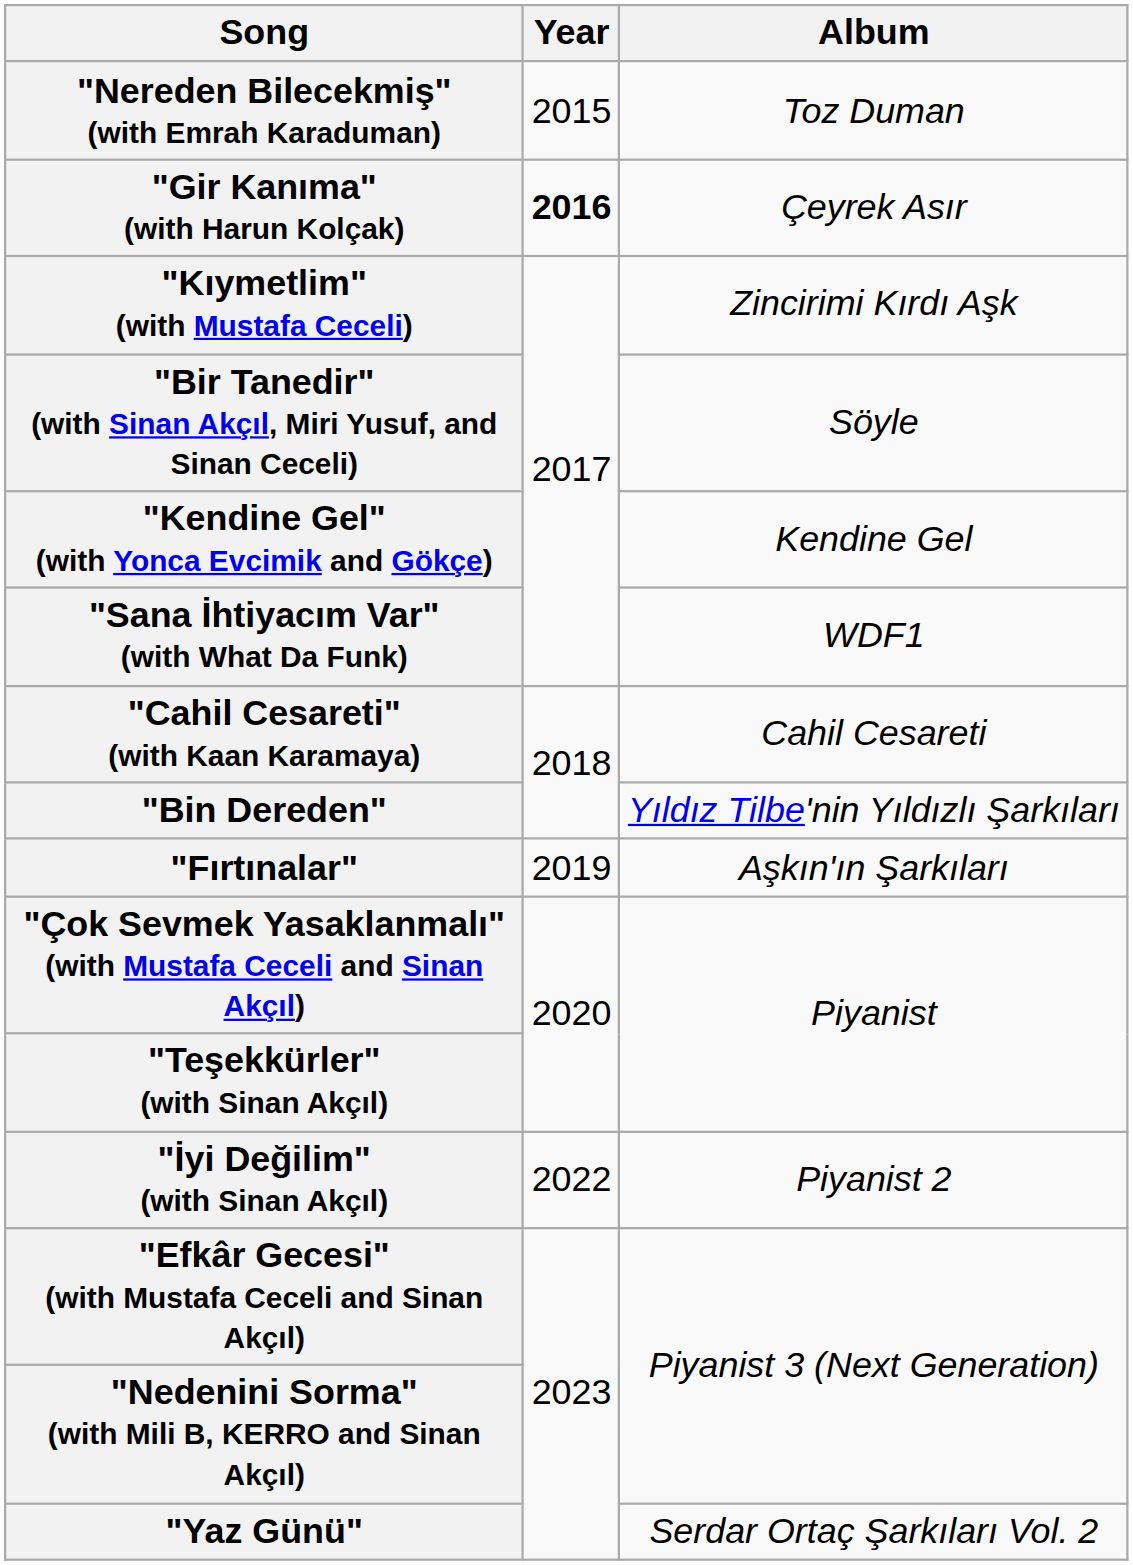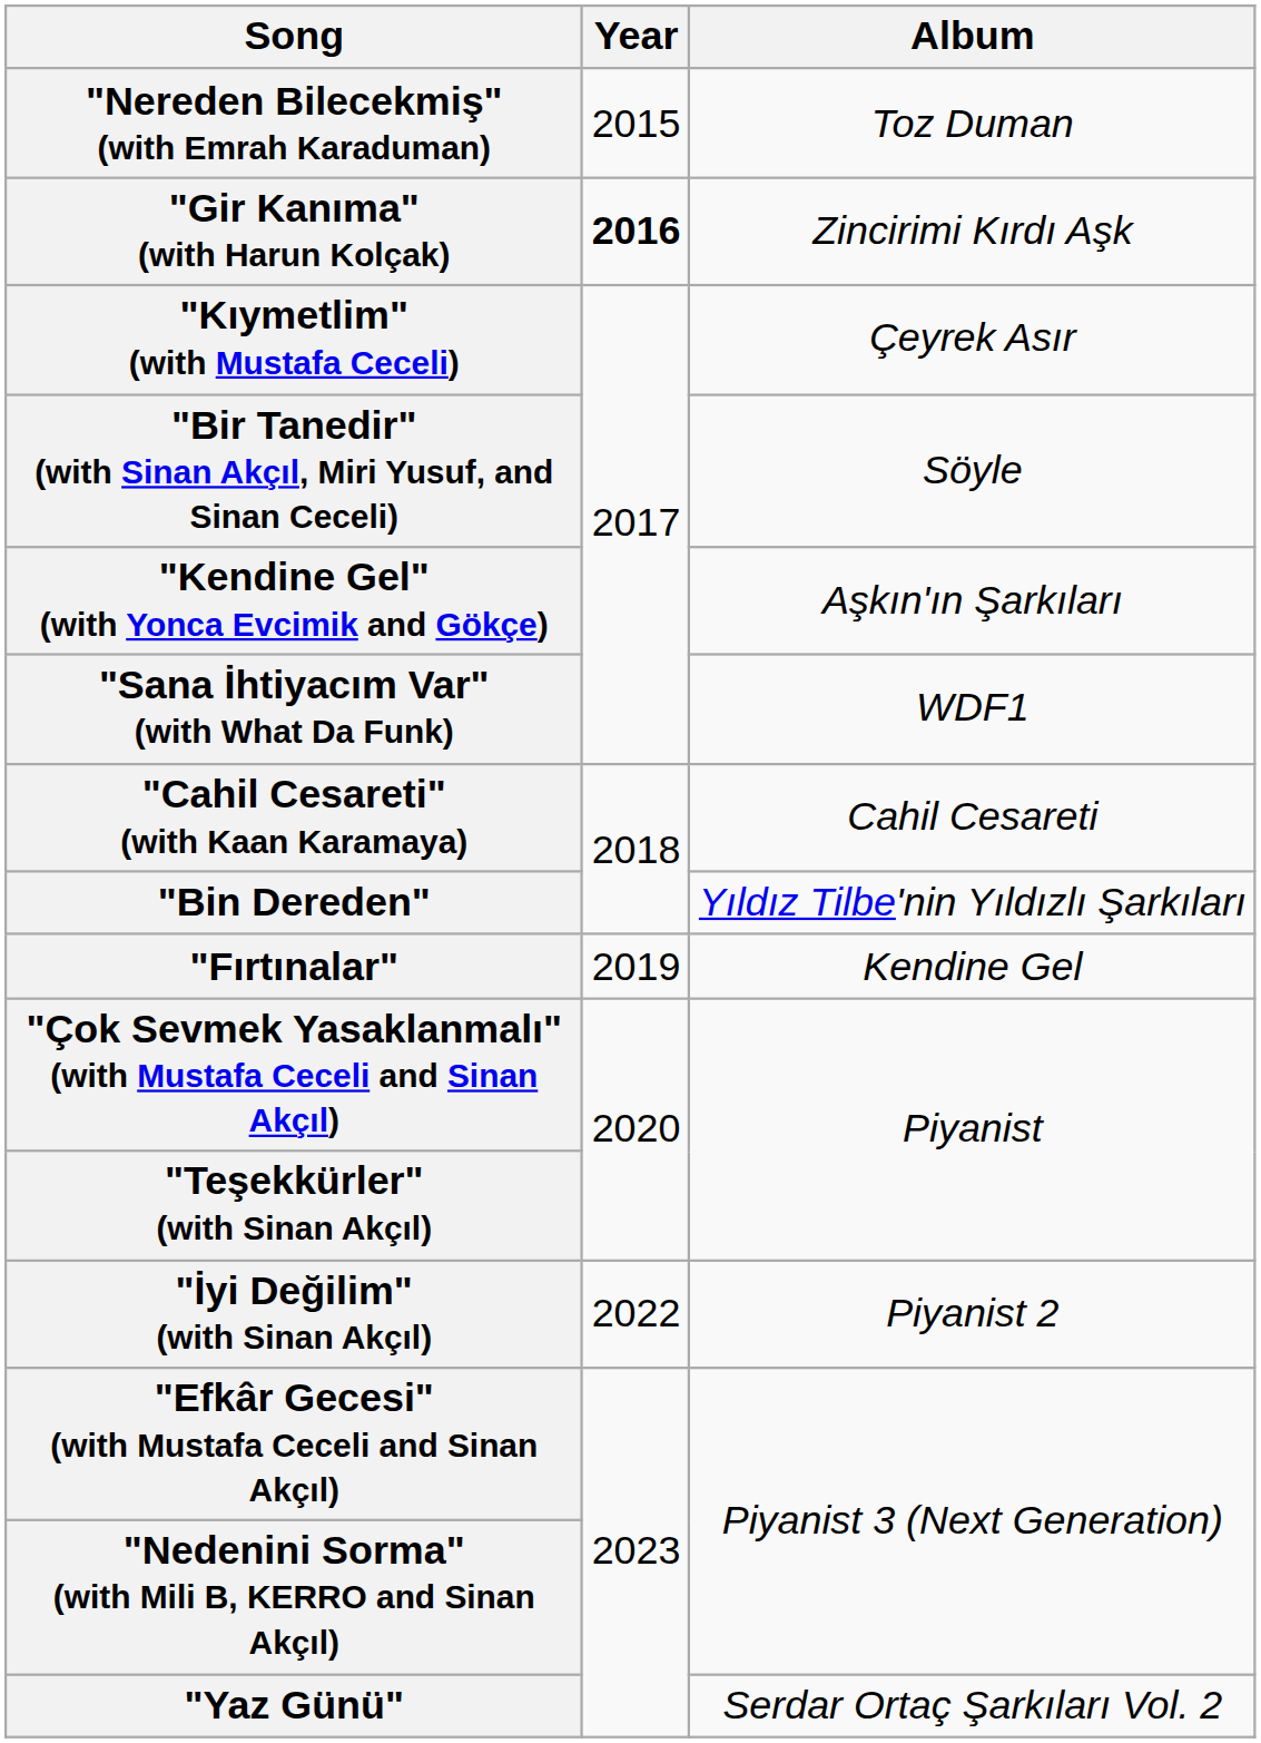"Gir Kanıma" (with Harun Kolçak) | Album: Çeyrek Asır -> Zincirimi Kırdı Aşk
"Kıymetlim" (with Mustafa Ceceli) | Album: Zincirimi Kırdı Aşk -> Çeyrek Asır
"Kendine Gel" (with Yonca Evcimik and Gökçe) | Album: Kendine Gel -> Aşkın'ın Şarkıları
"Fırtınalar" | Album: Aşkın'ın Şarkıları -> Kendine Gel
